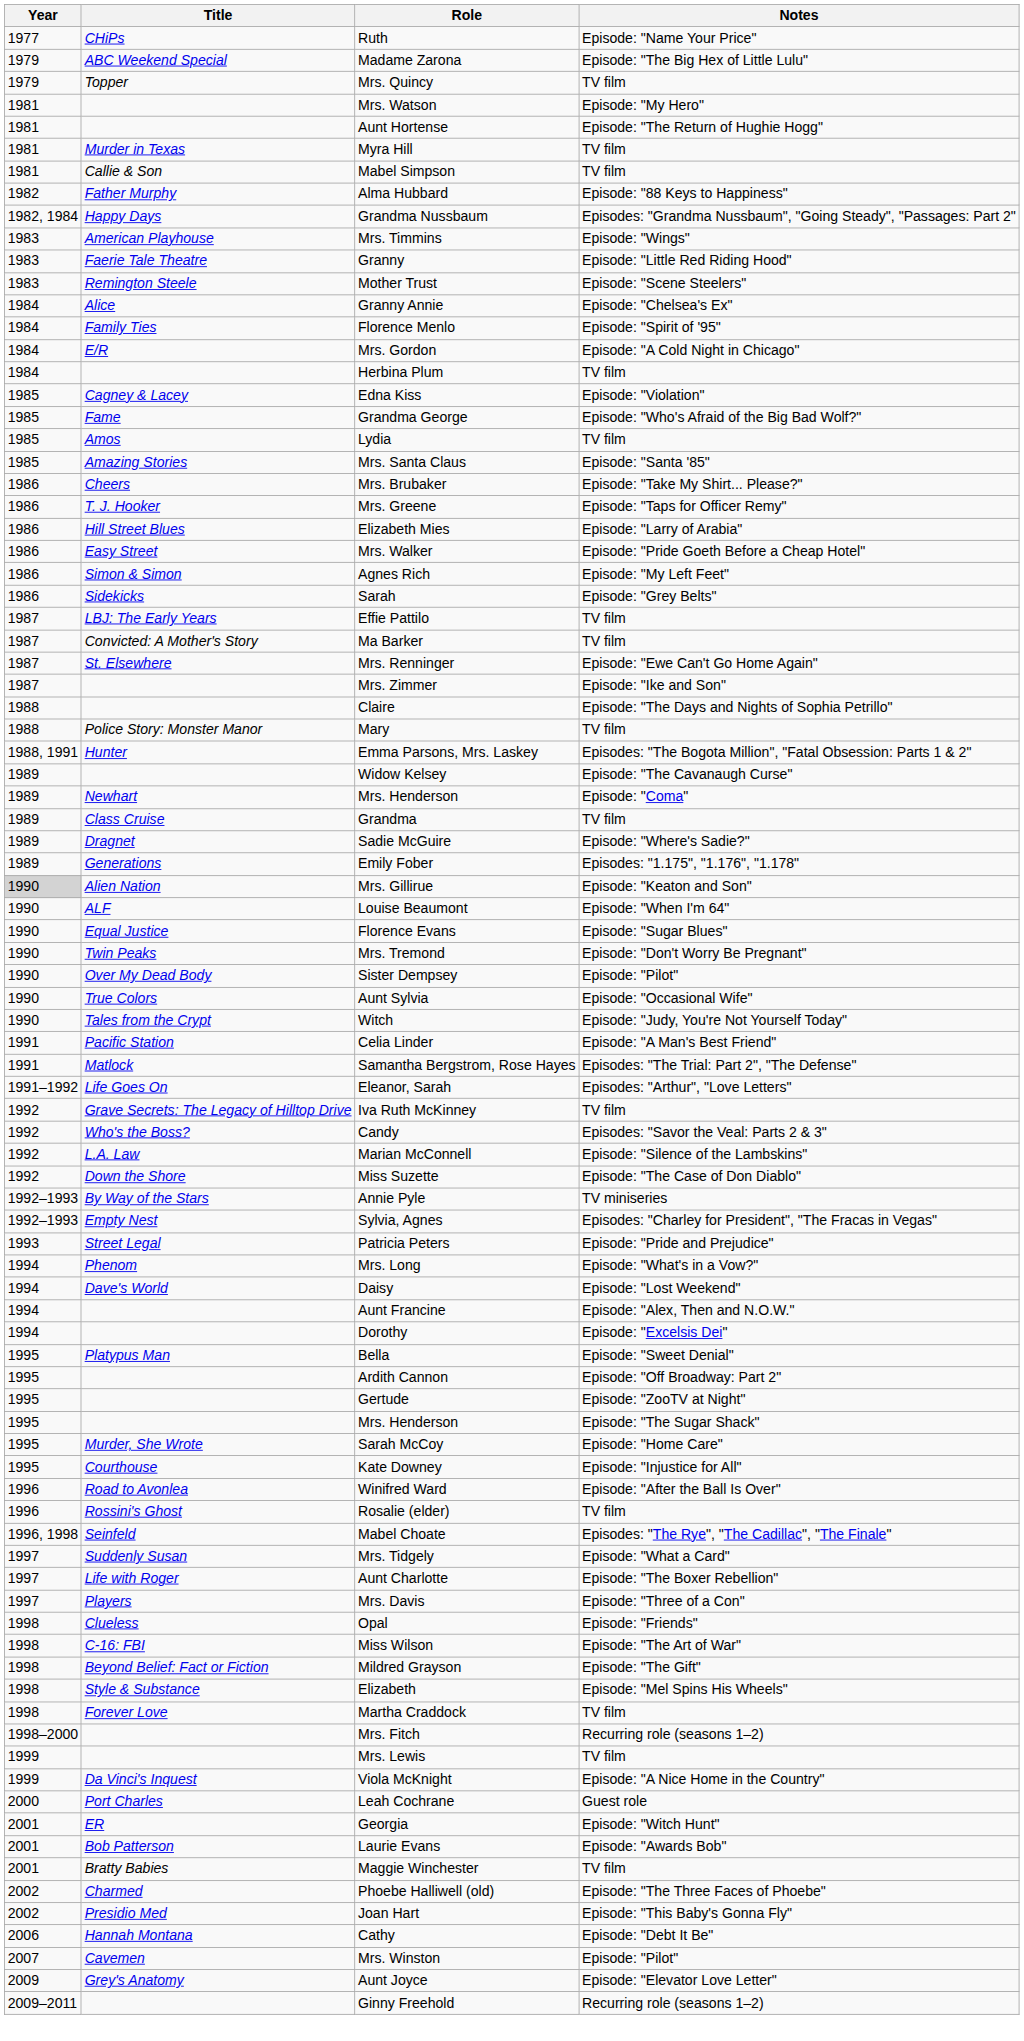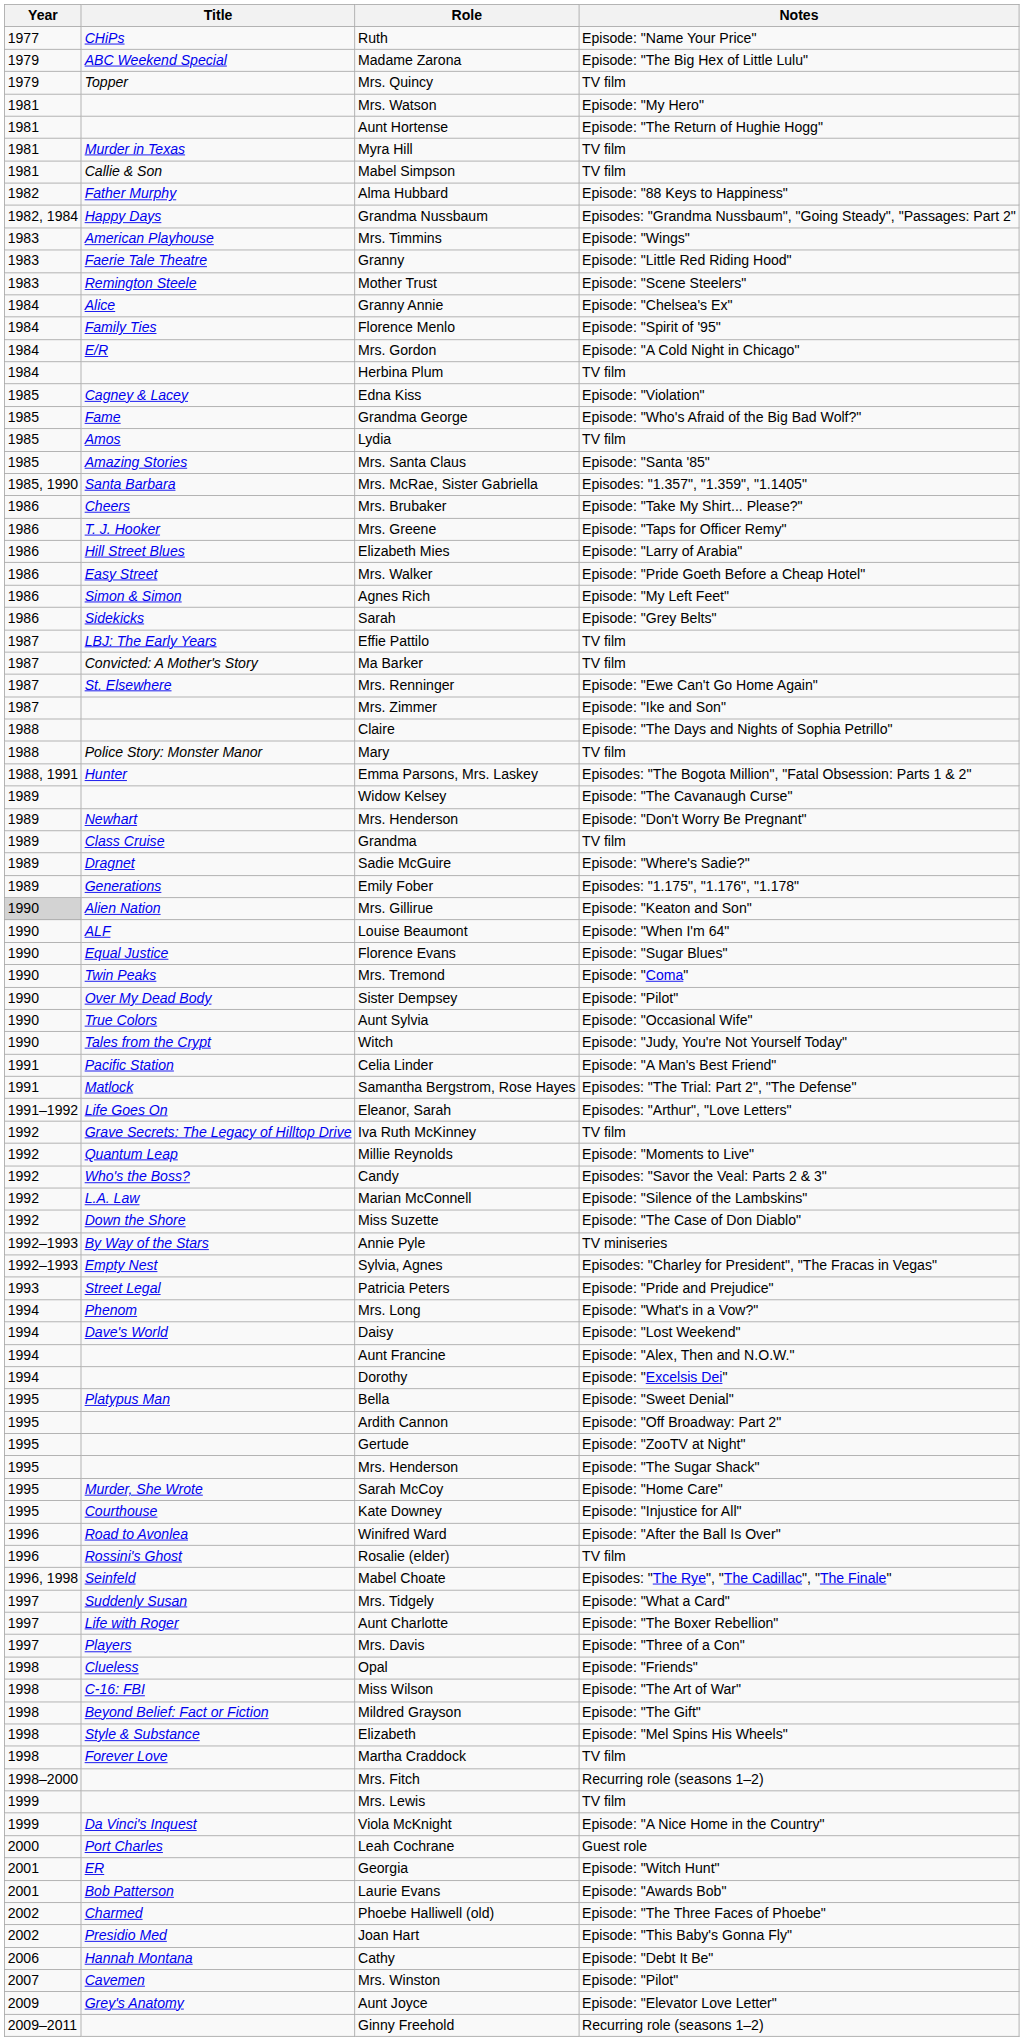+ row: 1985, 1990 | Santa Barbara | Mrs. McRae, Sister Gabriella | Episodes: "1.357", "1.359", "1.1405"
Newhart / Mrs. Henderson | Notes: Episode: "Coma" -> Episode: "Don't Worry Be Pregnant"
Mrs. Tremond | Notes: Episode: "Don't Worry Be Pregnant" -> Episode: "Coma"
+ row: 1992 | Quantum Leap | Millie Reynolds | Episode: "Moments to Live"
- row: 2001 | Bratty Babies | Maggie Winchester | TV film
